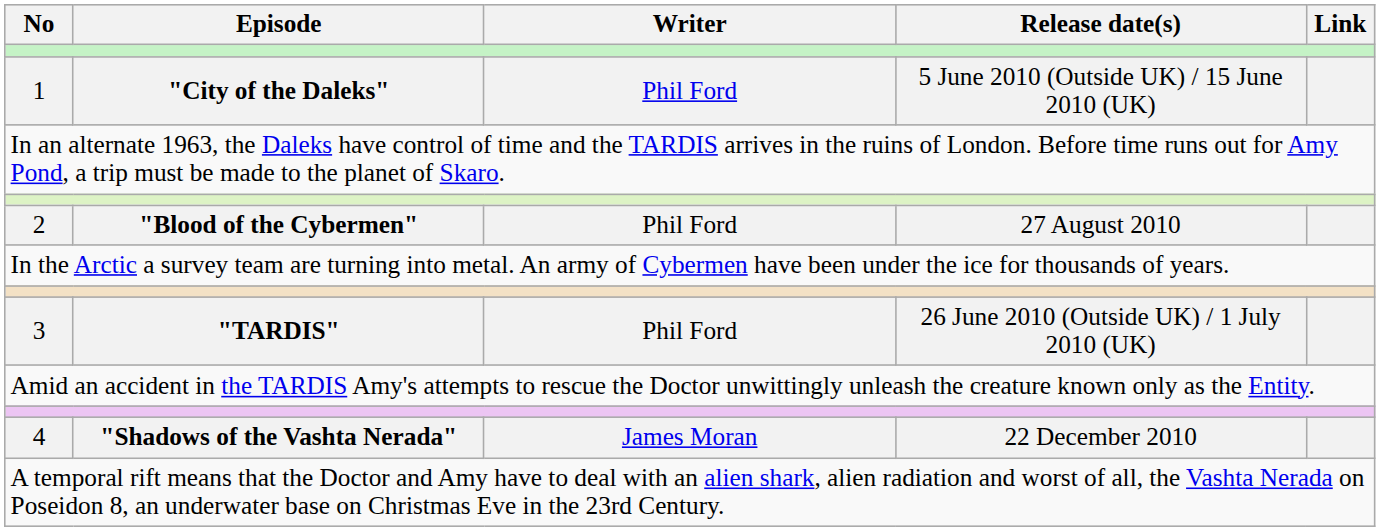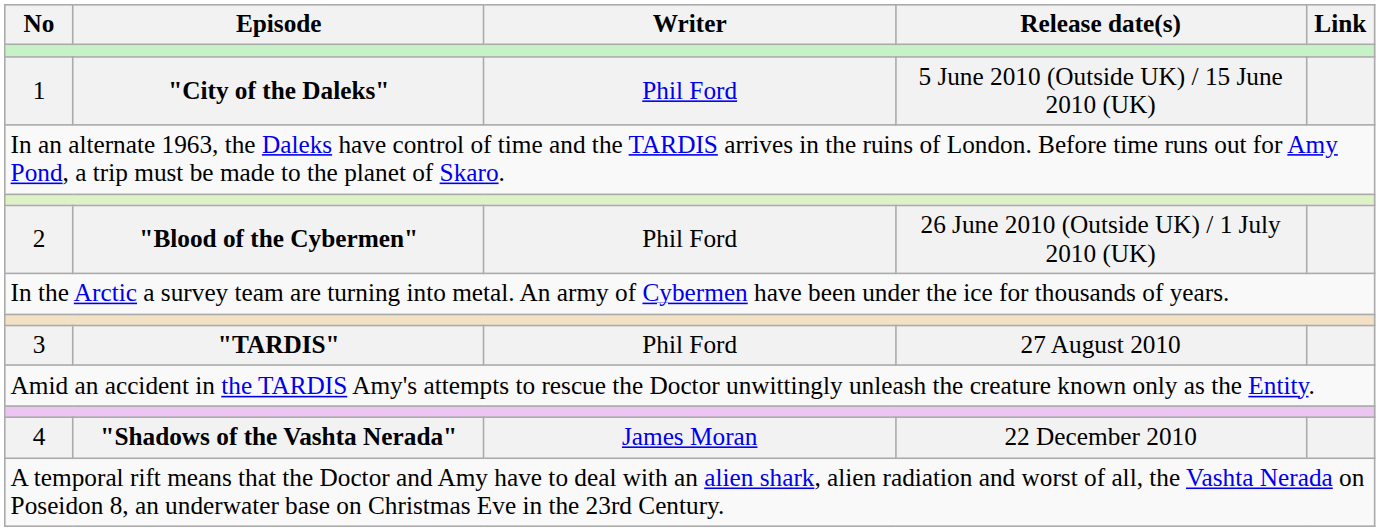2 | Release date(s): 27 August 2010 -> 26 June 2010 (Outside UK) / 1 July 2010 (UK)
3 | Release date(s): 26 June 2010 (Outside UK) / 1 July 2010 (UK) -> 27 August 2010
